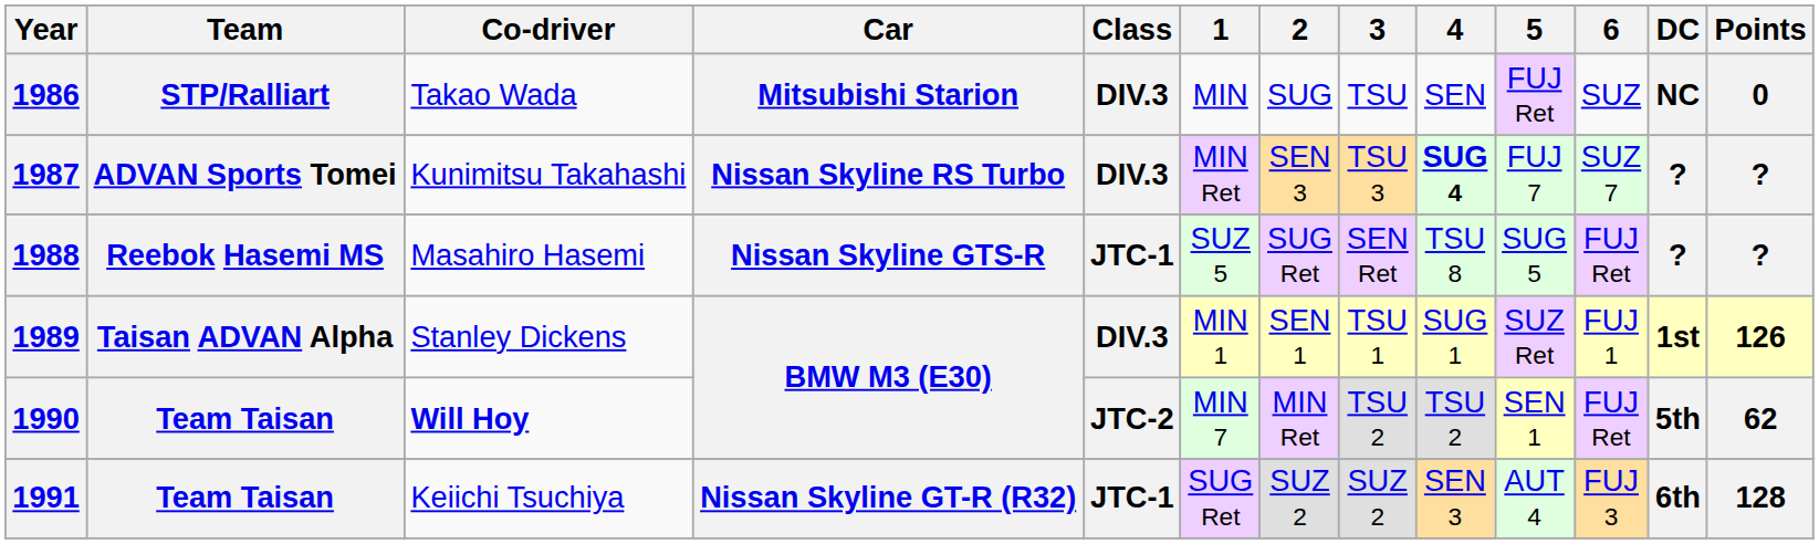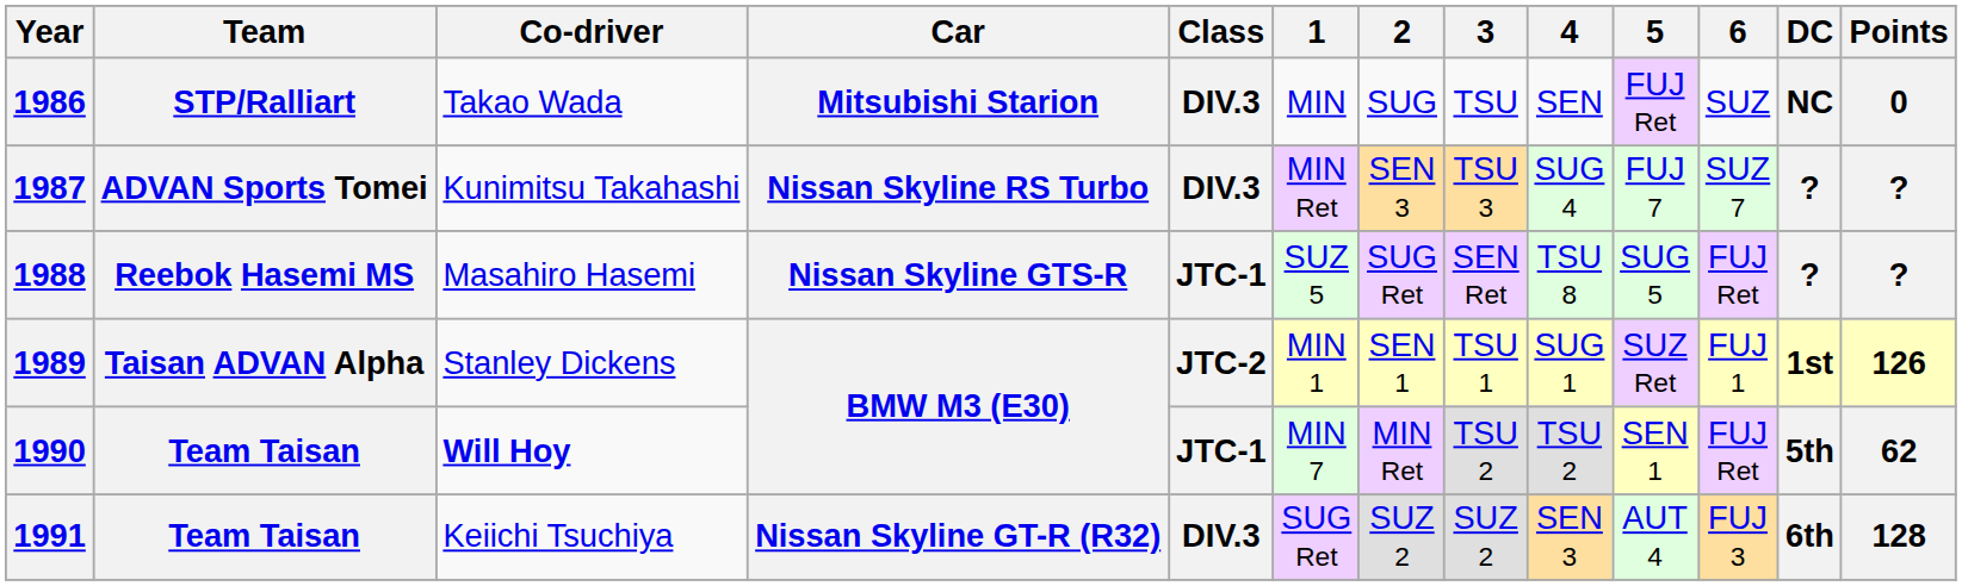1987 | 4: bold -> normal
1989 | Class: DIV.3 -> JTC-2
1990 | Class: JTC-2 -> JTC-1
1991 | Class: JTC-1 -> DIV.3
